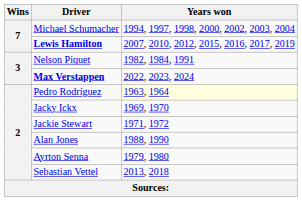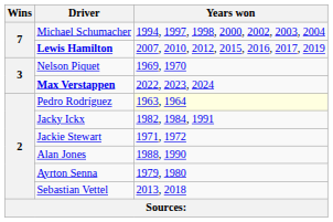Nelson Piquet | Years won: 1982, 1984, 1991 -> 1969, 1970
Jacky Ickx | Years won: 1969, 1970 -> 1982, 1984, 1991
